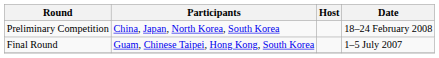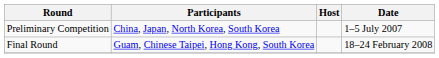Preliminary Competition | Date: 18–24 February 2008 -> 1–5 July 2007
Final Round | Date: 1–5 July 2007 -> 18–24 February 2008
